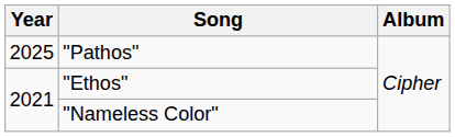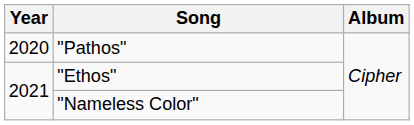"Pathos" | Year: 2025 -> 2020
